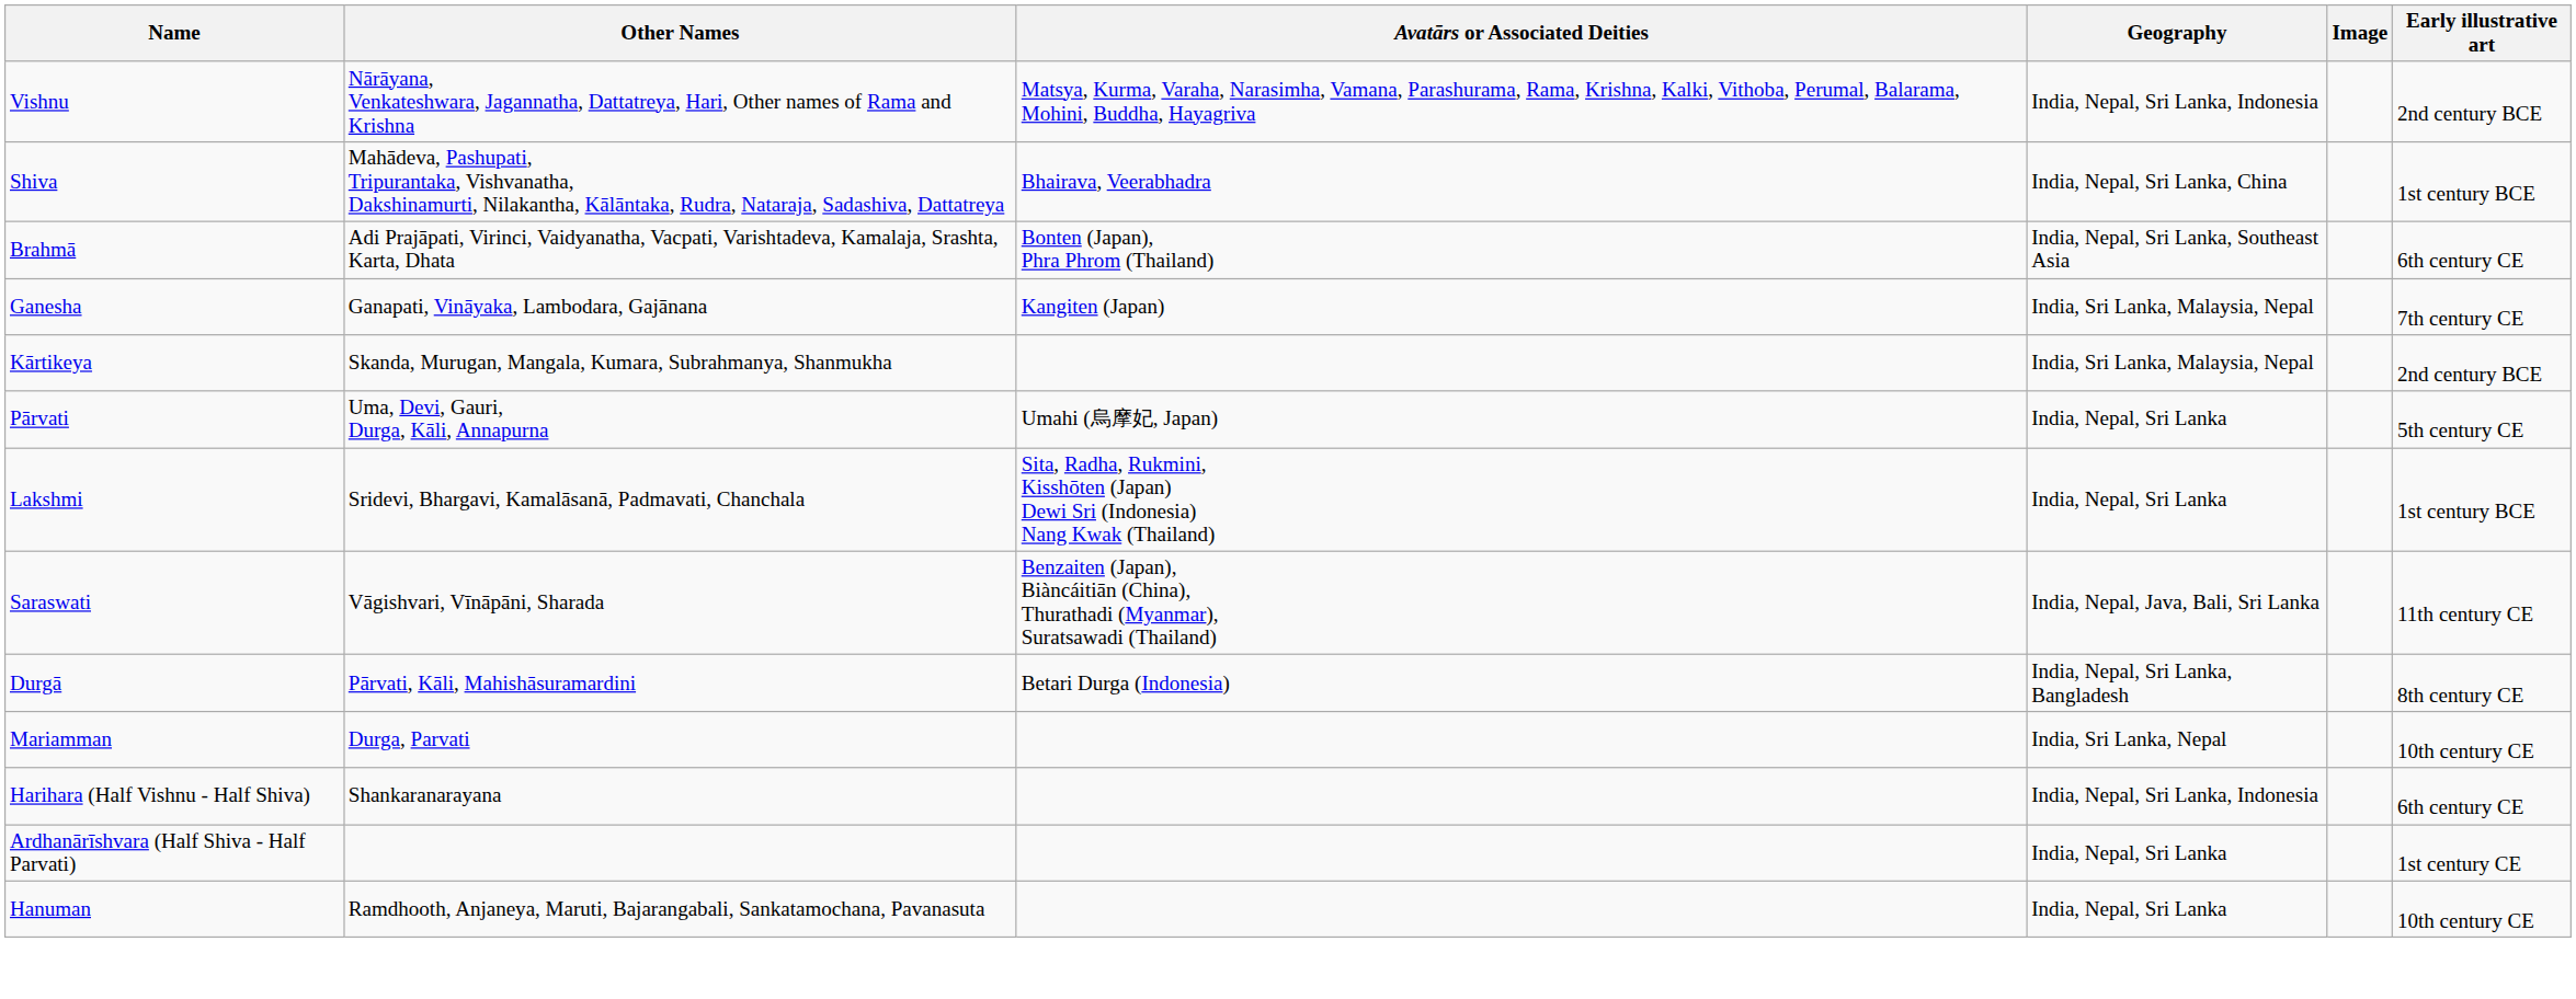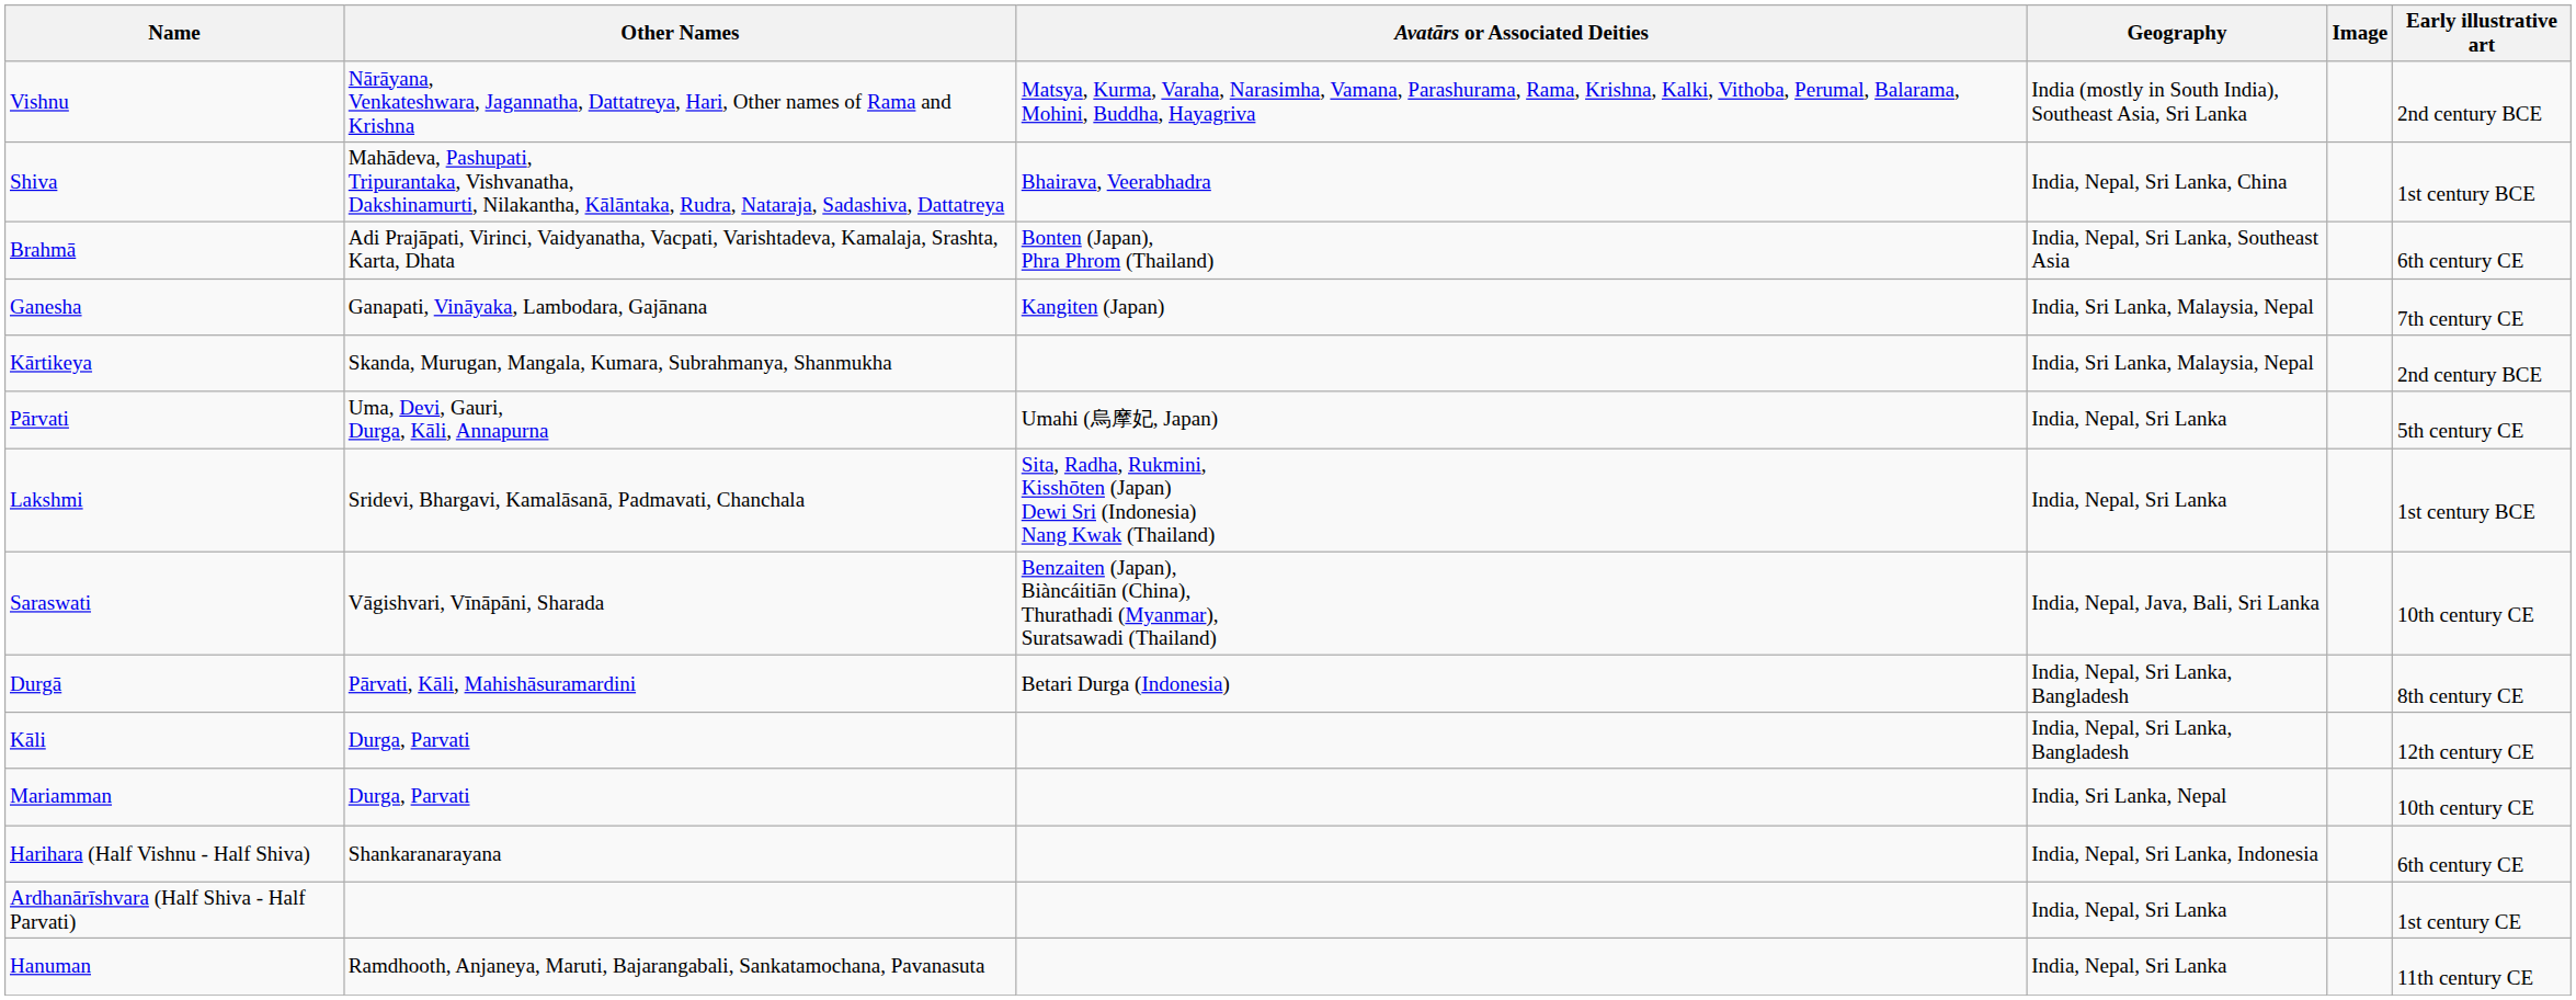Vishnu | Geography: India, Nepal, Sri Lanka, Indonesia -> India (mostly in South India), Southeast Asia, Sri Lanka
Saraswati | Early illustrative art: 11th century CE -> 10th century CE
+ row: Kāli | Durga, Parvati | India, Nepal, Sri Lanka, Bangladesh | 12th century CE
Hanuman | Early illustrative art: 10th century CE -> 11th century CE
